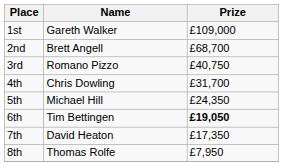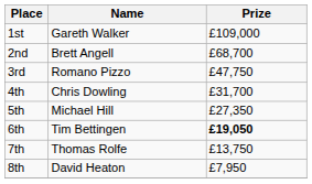3rd | Prize: £40,750 -> £47,750
5th | Prize: £24,350 -> £27,350
7th | Name: David Heaton -> Thomas Rolfe
7th | Prize: £17,350 -> £13,750
8th | Name: Thomas Rolfe -> David Heaton
